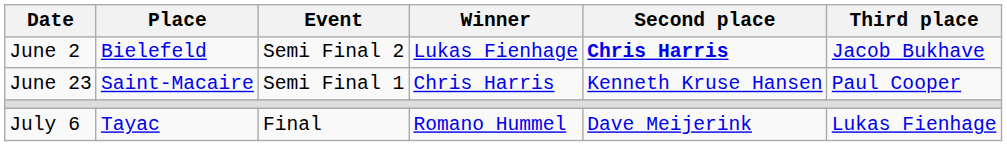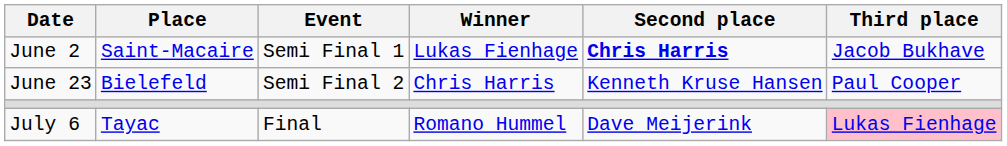June 2 | Place: Bielefeld -> Saint-Macaire
June 2 | Event: Semi Final 2 -> Semi Final 1
June 23 | Place: Saint-Macaire -> Bielefeld
June 23 | Event: Semi Final 1 -> Semi Final 2
July 6 | Third place: no background -> pink background
